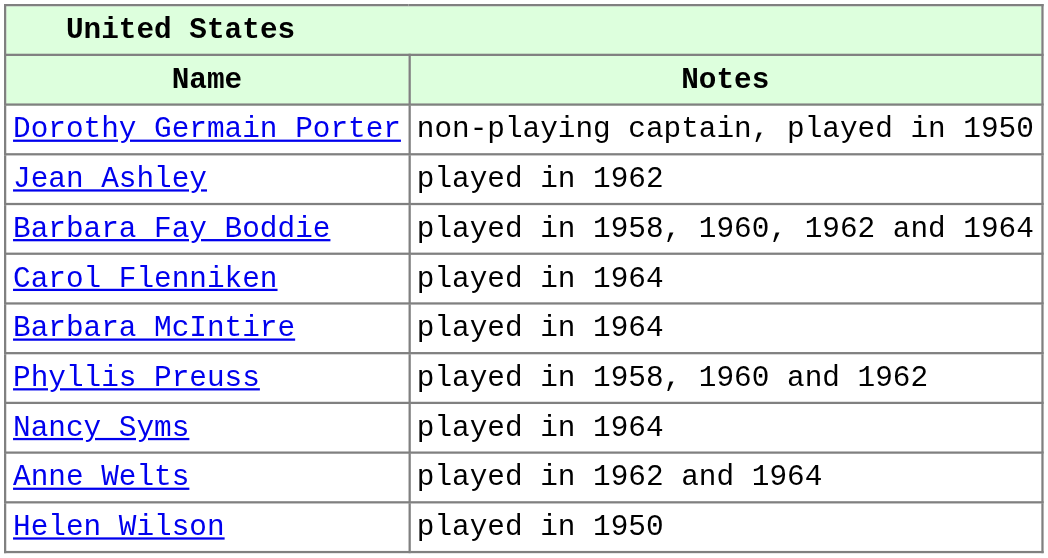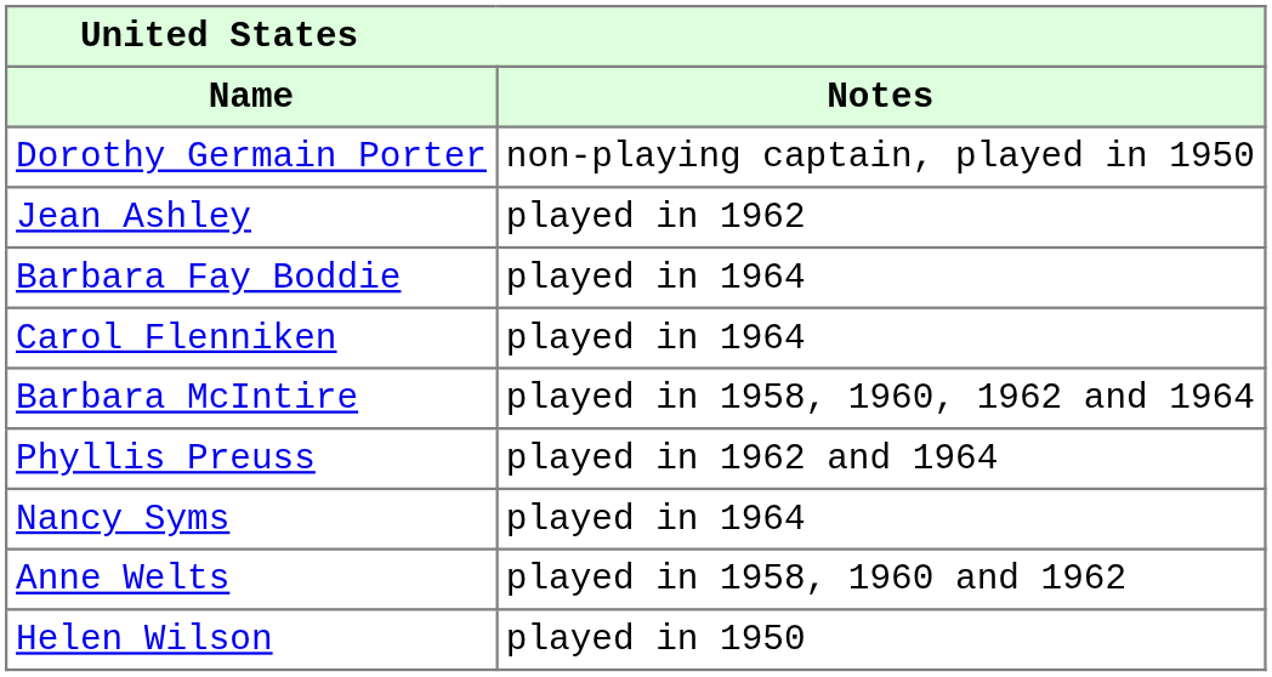Barbara Fay Boddie | Notes: played in 1958, 1960, 1962 and 1964 -> played in 1964
Barbara McIntire | Notes: played in 1964 -> played in 1958, 1960, 1962 and 1964
Phyllis Preuss | Notes: played in 1958, 1960 and 1962 -> played in 1962 and 1964
Anne Welts | Notes: played in 1962 and 1964 -> played in 1958, 1960 and 1962
